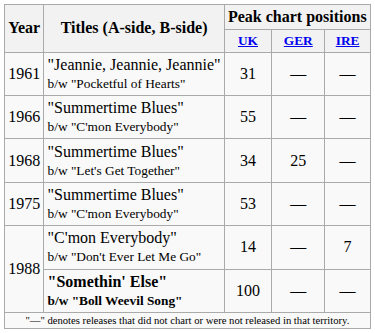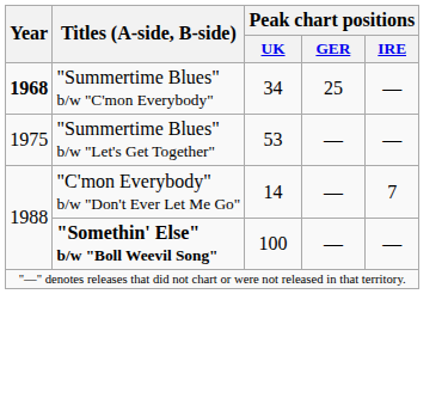- row: 1961 | "Jeannie, Jeannie, Jeannie" b/w "Pocketful of Hearts" | 31 | — | —
- row: 1966 | "Summertime Blues" b/w "C'mon Everybody" | 55 | — | —
34 | Year: normal -> bold
34 | Titles (A-side, B-side): "Summertime Blues" b/w "Let's Get Together" -> "Summertime Blues" b/w "C'mon Everybody"
53 | Titles (A-side, B-side): "Summertime Blues" b/w "C'mon Everybody" -> "Summertime Blues" b/w "Let's Get Together"
